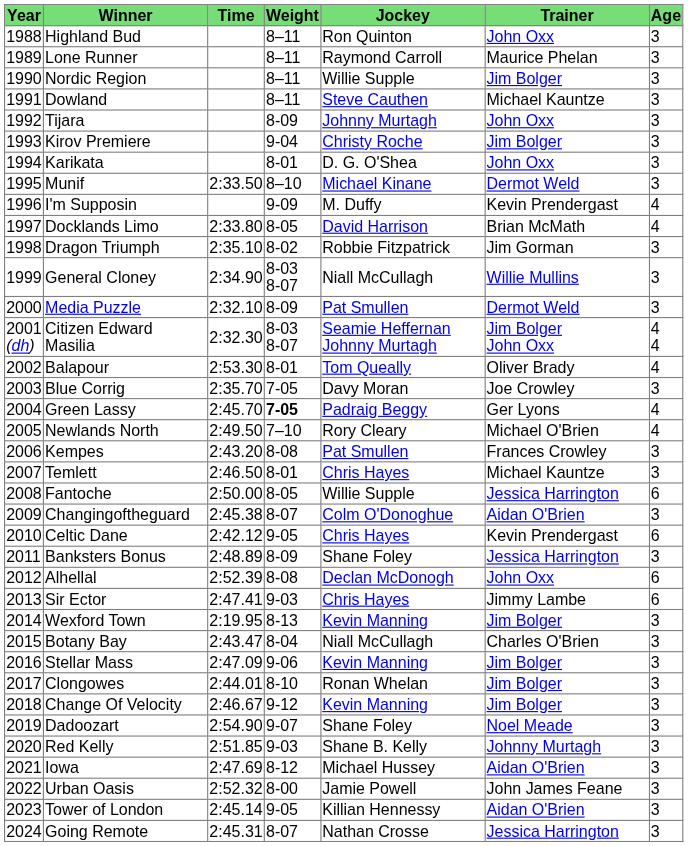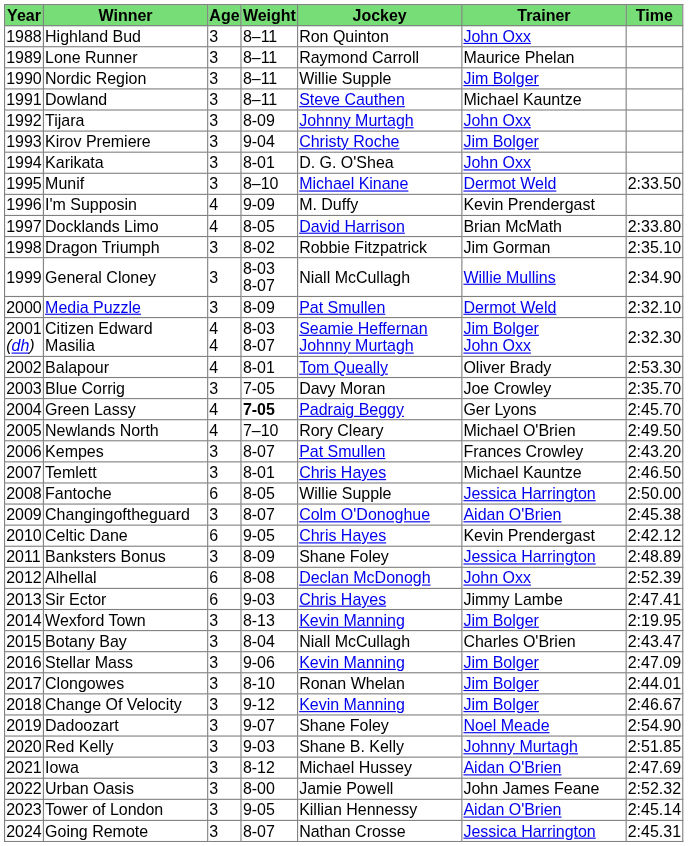columns swapped: Age <-> Time
Kempes | Weight: 8-08 -> 8-07
